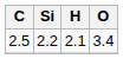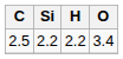2.5 | H: 2.1 -> 2.2
